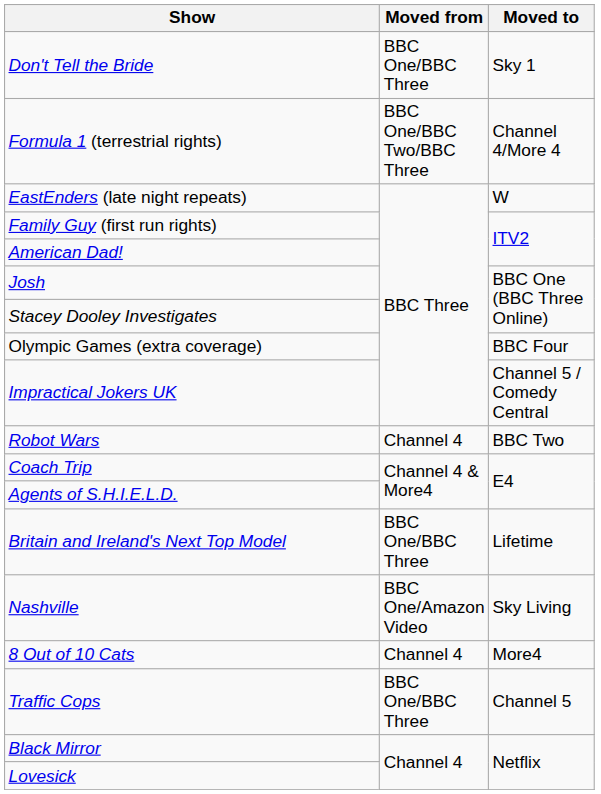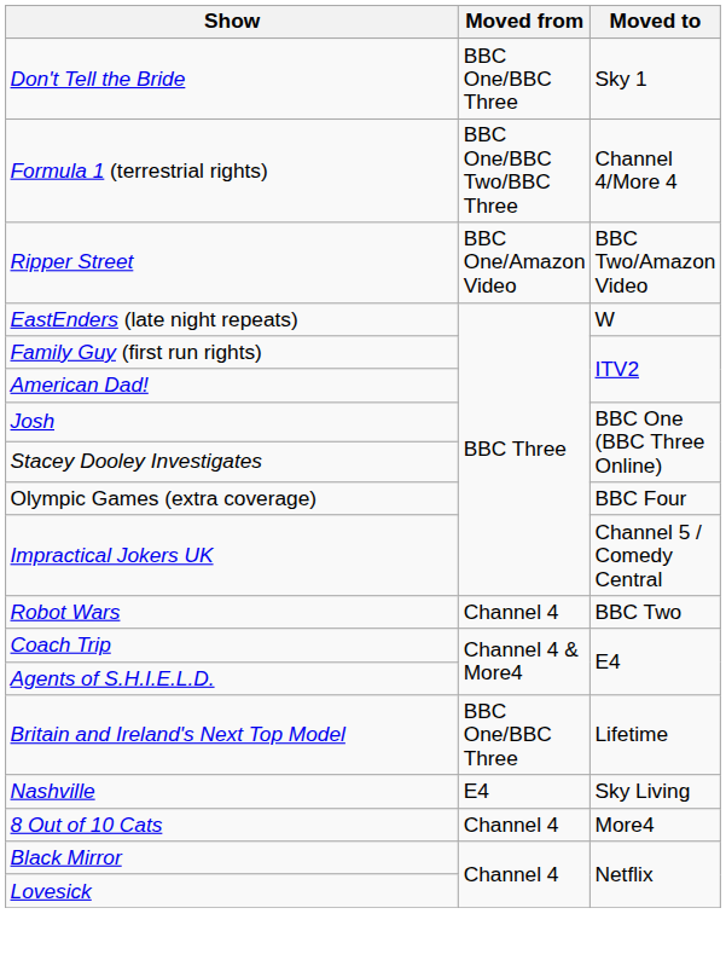+ row: Ripper Street | BBC One/Amazon Video | BBC Two/Amazon Video
Nashville | Moved from: BBC One/Amazon Video -> E4
- row: Traffic Cops | BBC One/BBC Three | Channel 5
